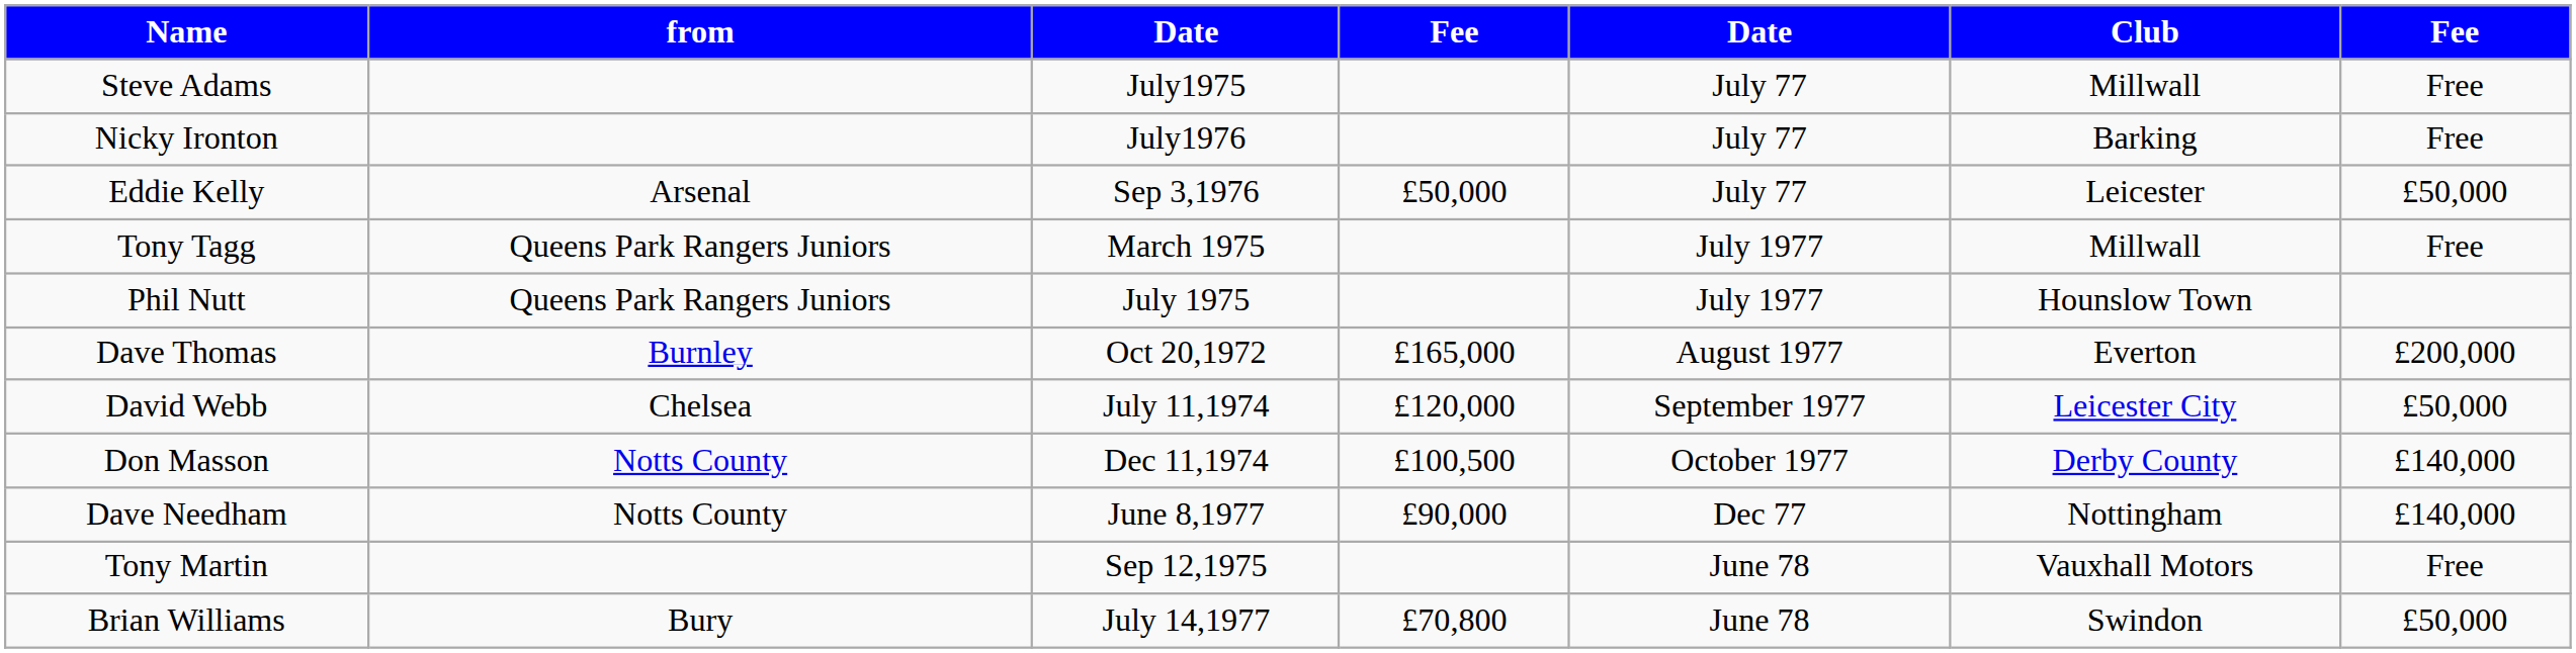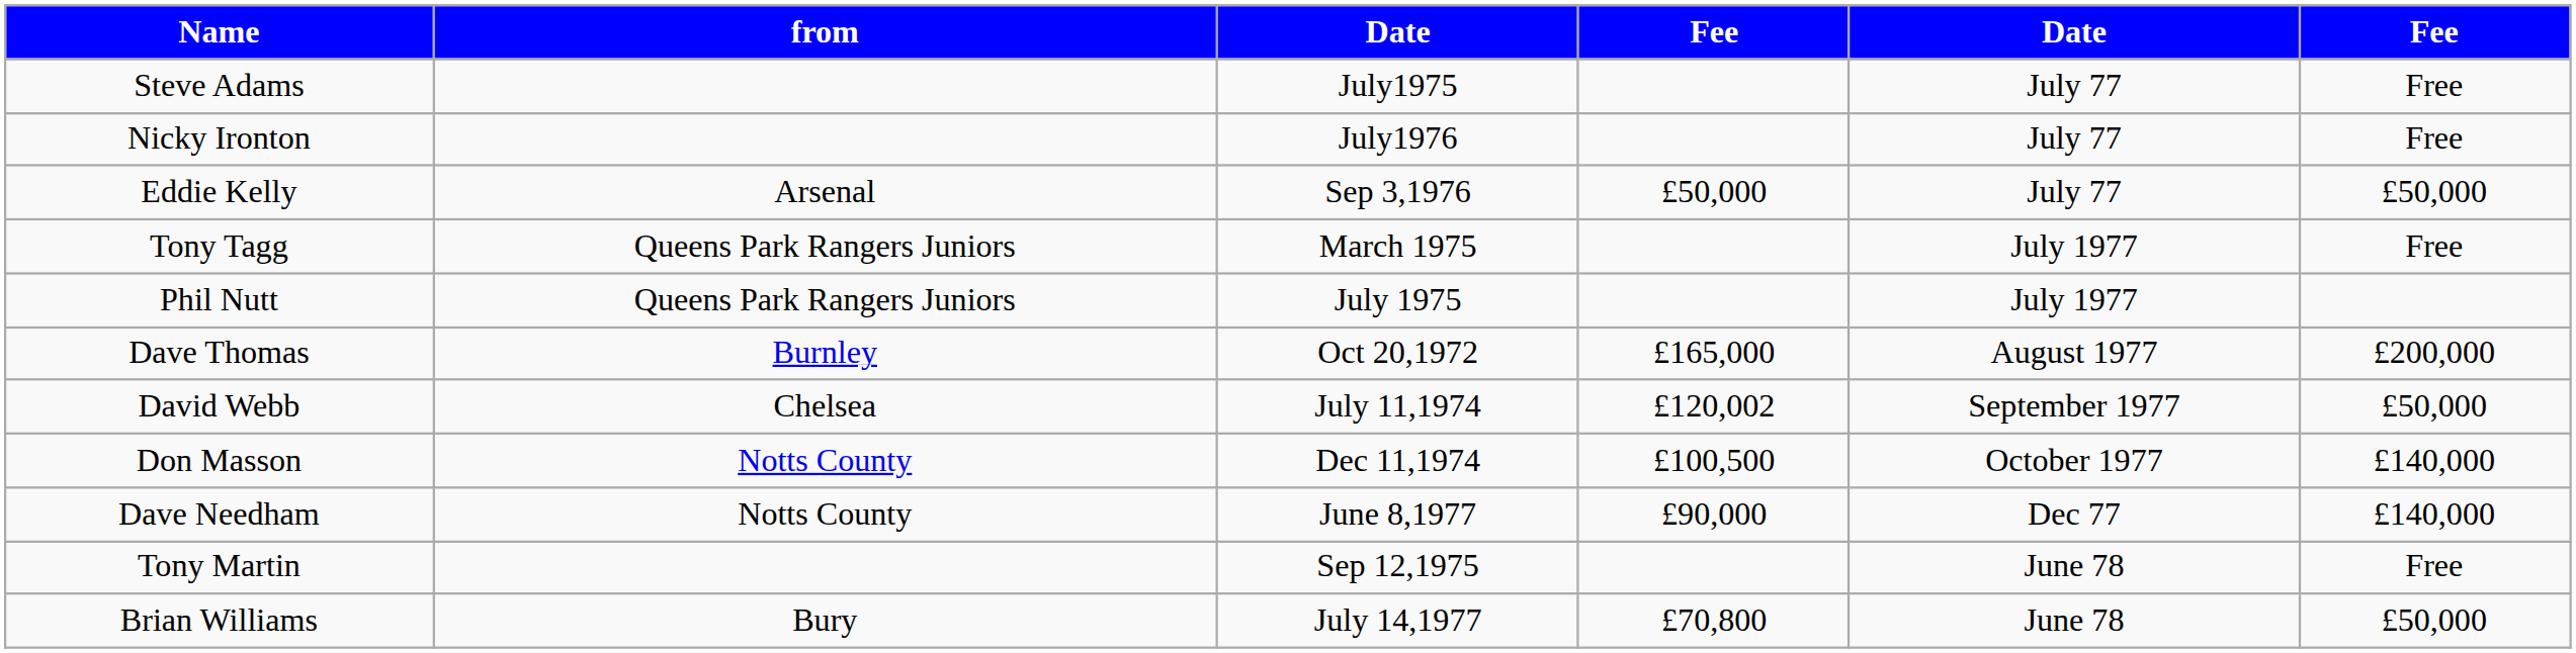- column: Club | Millwall | Barking | Leicester | Millwall | Hounslow Town | Everton | Leicester City | Derby County | Nottingham | Vauxhall Motors | Swindon
David Webb | column 4: £120,000 -> £120,002
